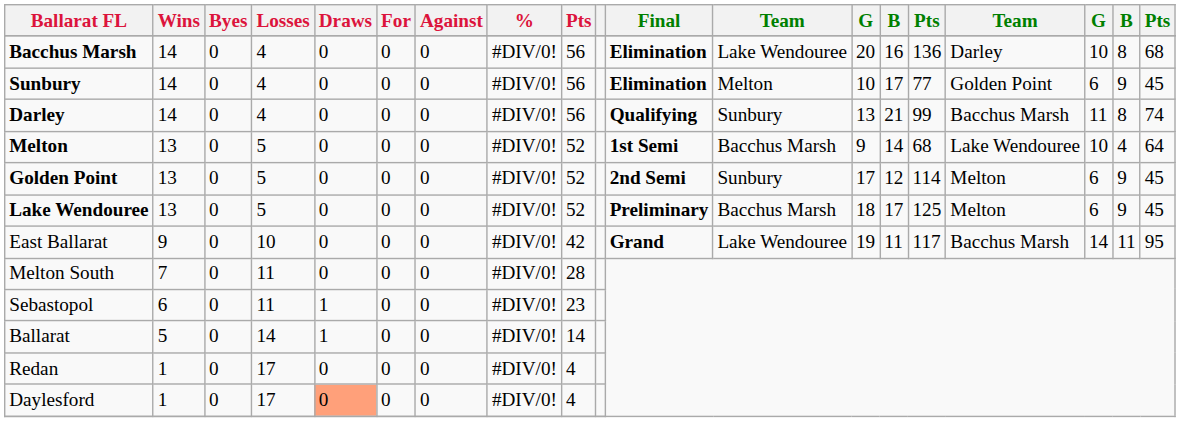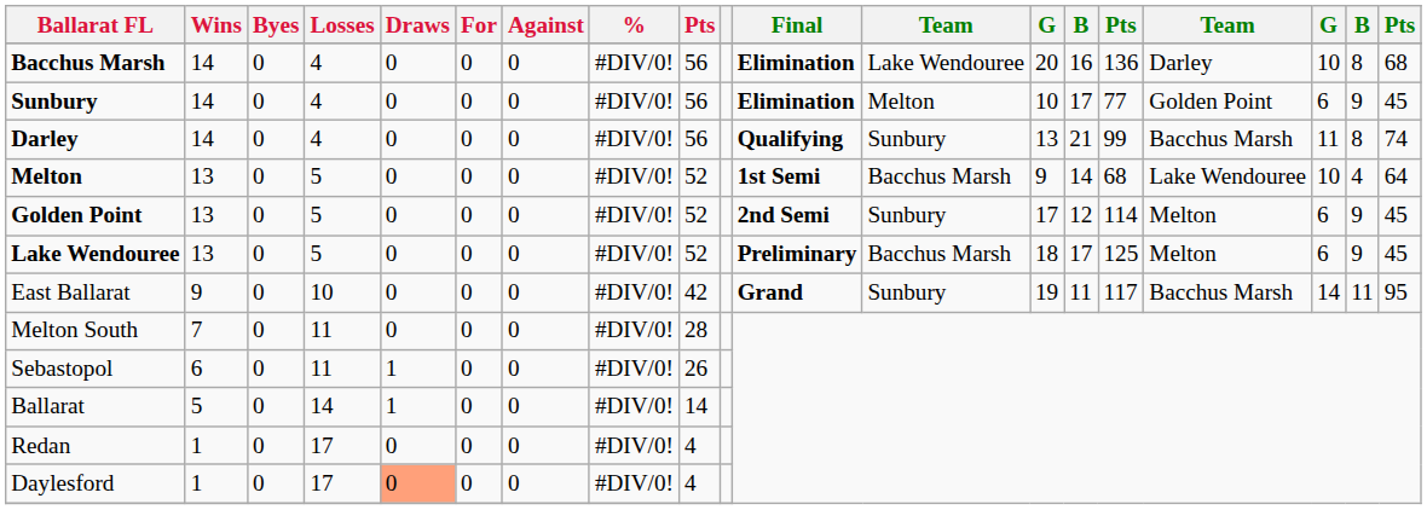East Ballarat | column 12: Lake Wendouree -> Sunbury
Sebastopol | column 9: 23 -> 26
